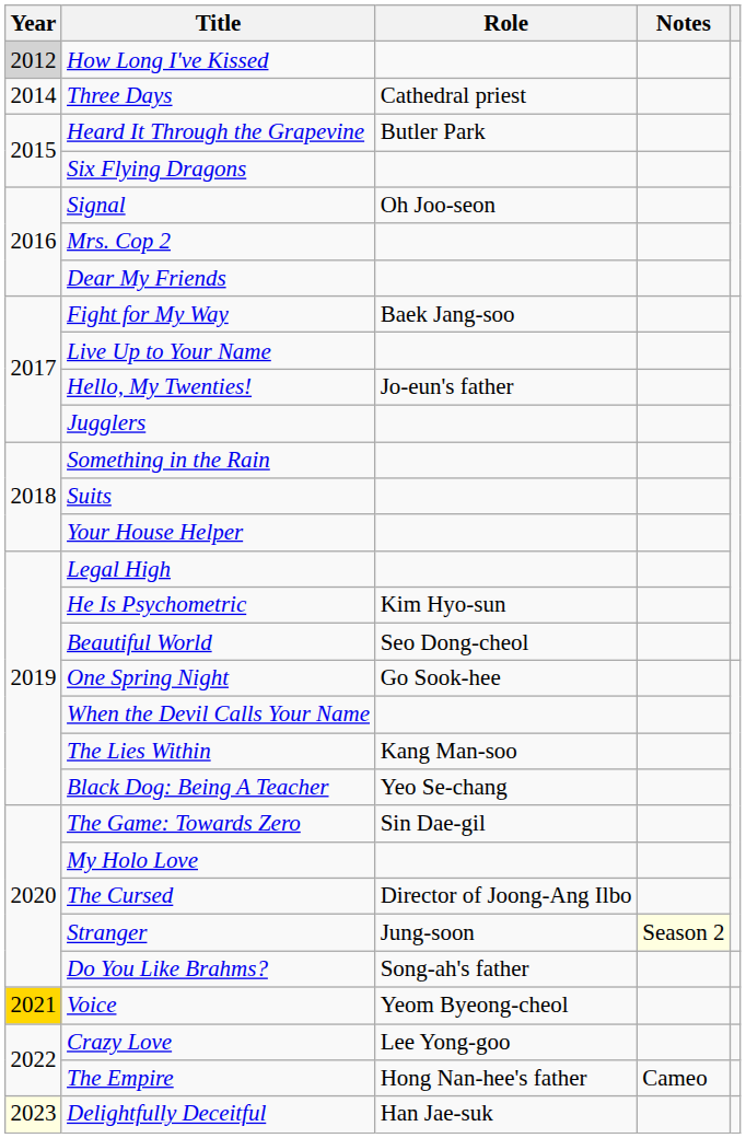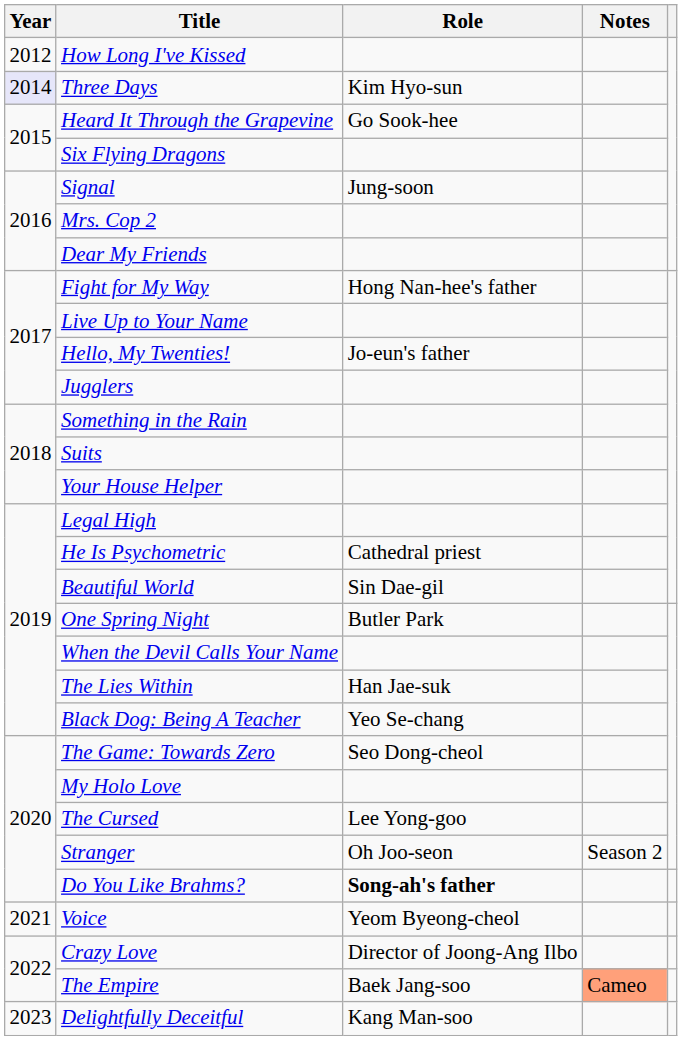How Long I've Kissed | Year: lightgrey background -> no background
Three Days | Year: no background -> lavender background
Three Days | Role: Cathedral priest -> Kim Hyo-sun
Heard It Through the Grapevine | Role: Butler Park -> Go Sook-hee
Signal | Role: Oh Joo-seon -> Jung-soon
Fight for My Way | Role: Baek Jang-soo -> Hong Nan-hee's father
He Is Psychometric | Role: Kim Hyo-sun -> Cathedral priest
Beautiful World | Role: Seo Dong-cheol -> Sin Dae-gil
One Spring Night | Role: Go Sook-hee -> Butler Park
The Lies Within | Role: Kang Man-soo -> Han Jae-suk
The Game: Towards Zero | Role: Sin Dae-gil -> Seo Dong-cheol
The Cursed | Role: Director of Joong-Ang Ilbo -> Lee Yong-goo
Stranger | Role: Jung-soon -> Oh Joo-seon
Stranger | Notes: lightyellow background -> no background
Do You Like Brahms? | Role: normal -> bold
Voice | Year: gold background -> no background
Crazy Love | Role: Lee Yong-goo -> Director of Joong-Ang Ilbo
The Empire | Role: Hong Nan-hee's father -> Baek Jang-soo
The Empire | Notes: no background -> lightsalmon background
Delightfully Deceitful | Year: lightyellow background -> no background
Delightfully Deceitful | Role: Han Jae-suk -> Kang Man-soo
